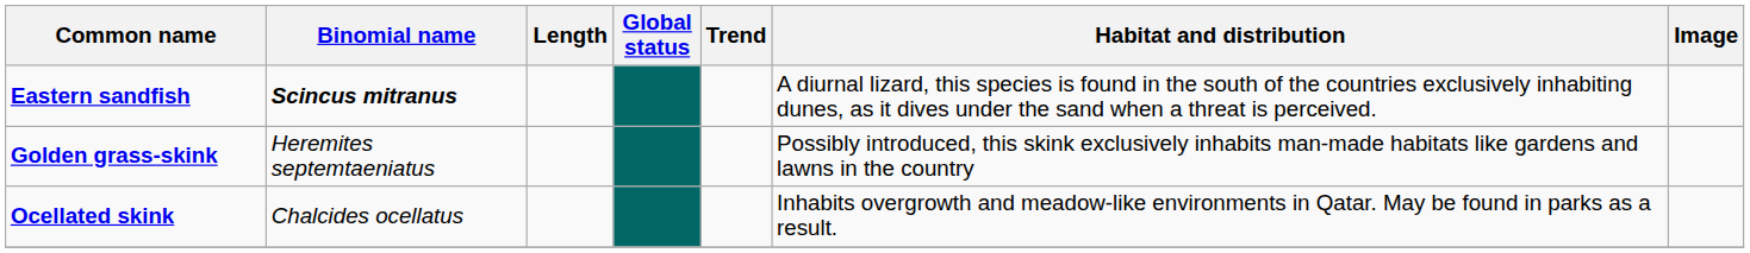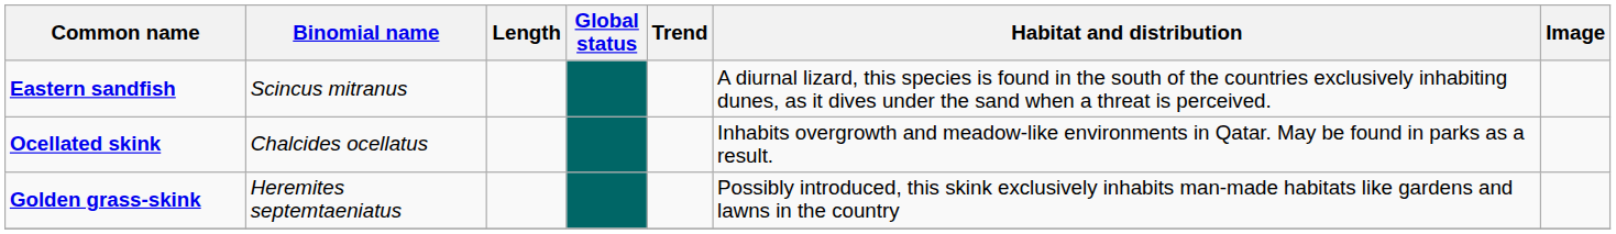Eastern sandfish | Binomial name: bold -> normal
rows swapped: Ocellated skink <-> Golden grass-skink
